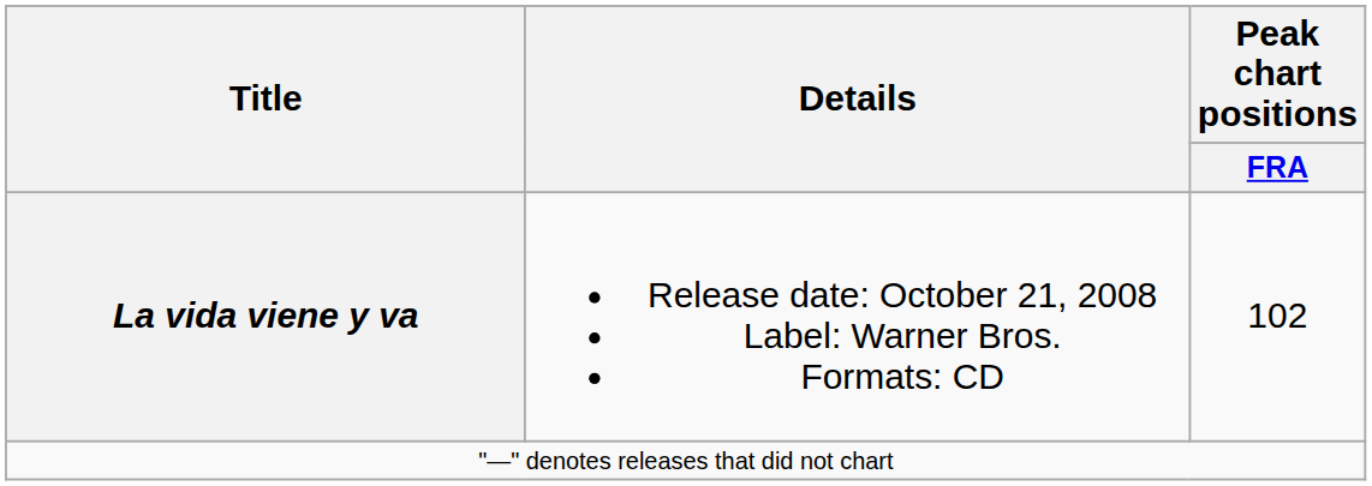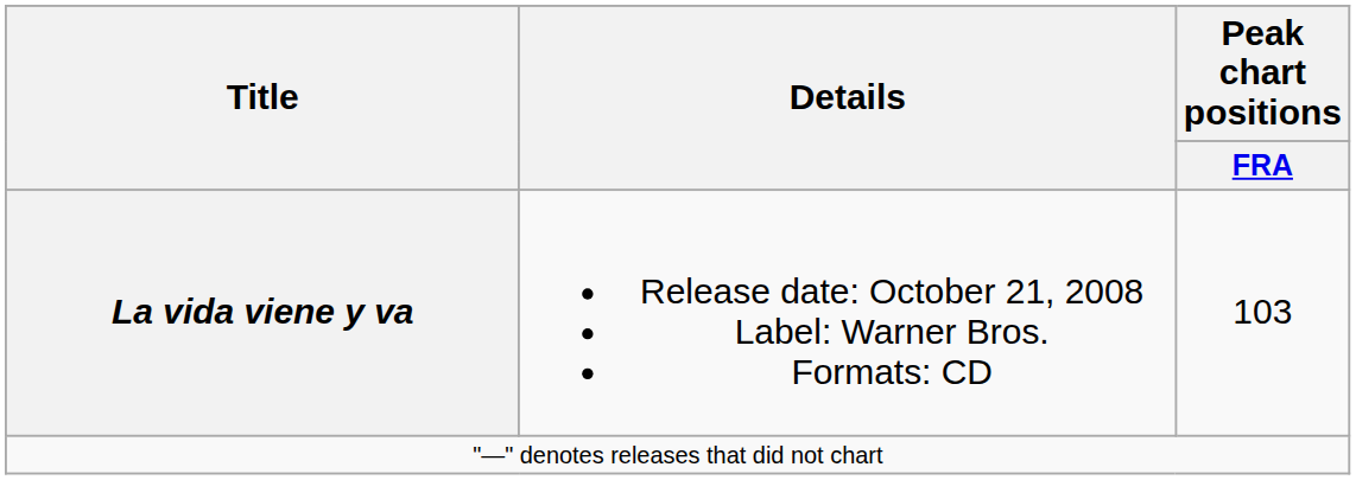La vida viene y va | Peak chart positions / FRA: 102 -> 103
